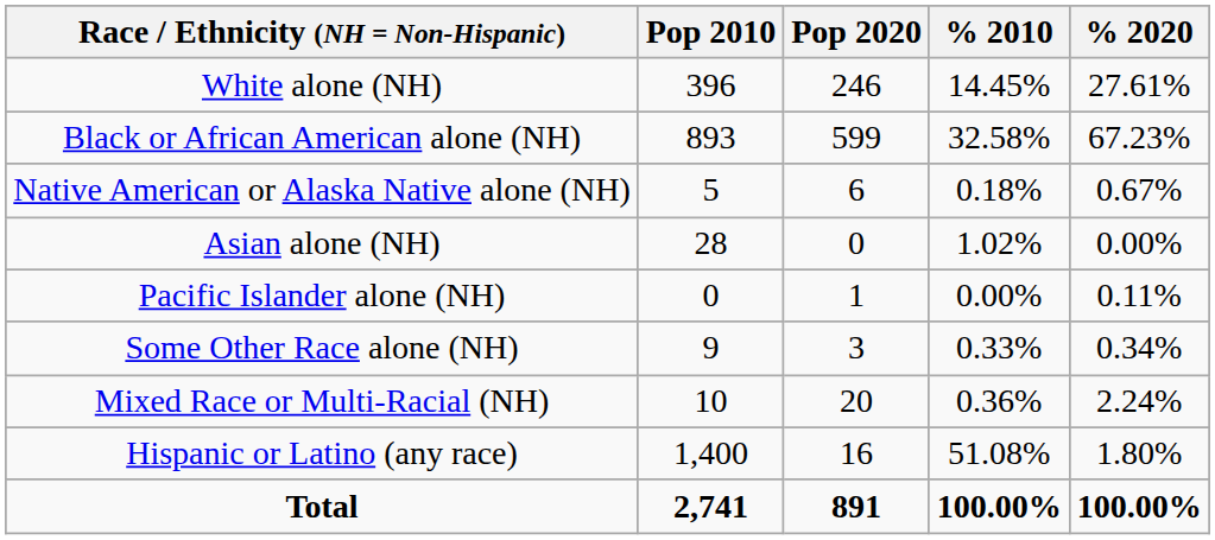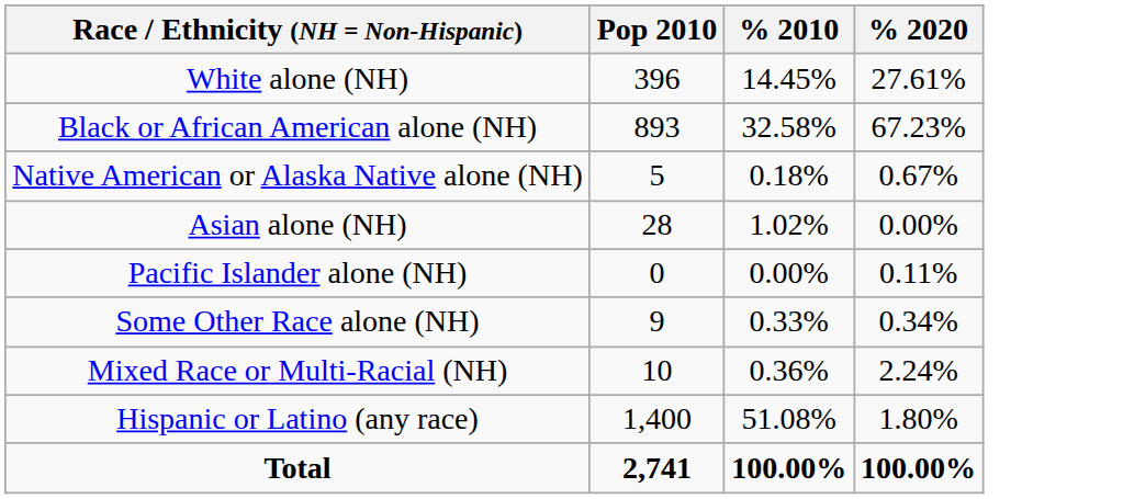- column: Pop 2020 | 246 | 599 | 6 | 0 | 1 | 3 | 20 | 16 | 891
